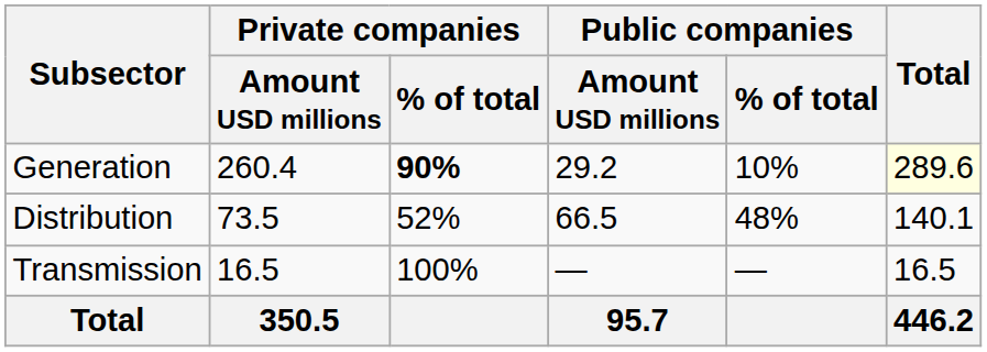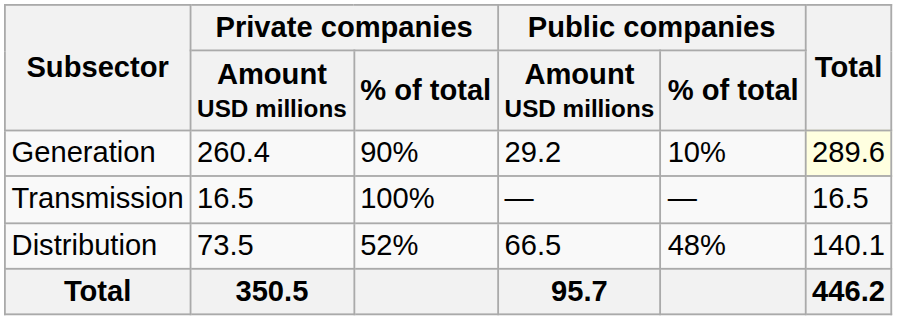Generation | Private companies / % of total: bold -> normal
rows swapped: Transmission <-> Distribution
